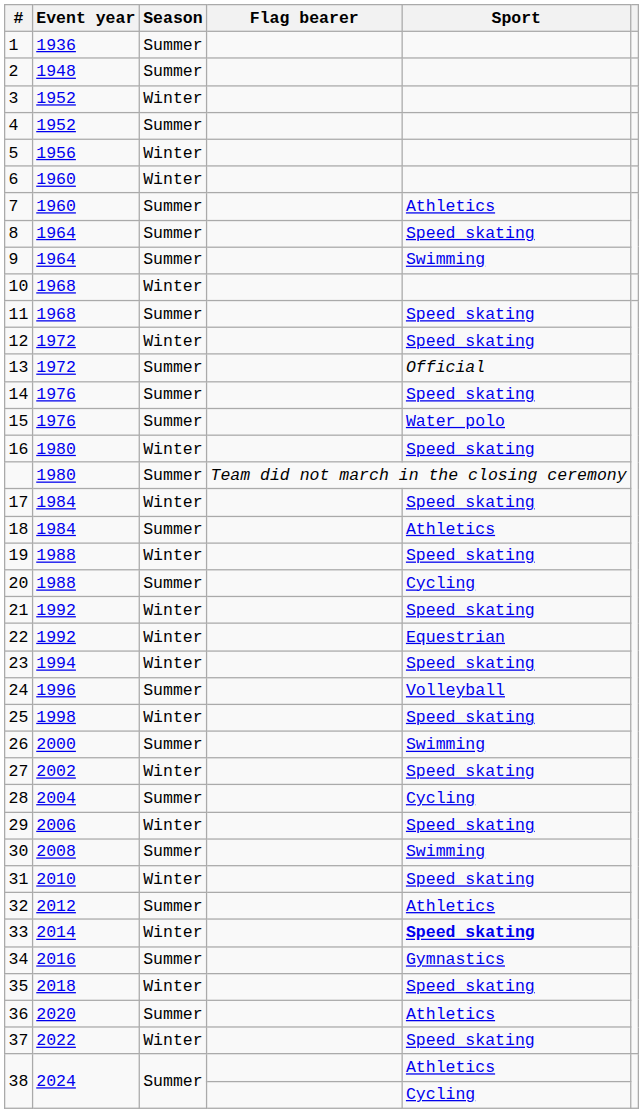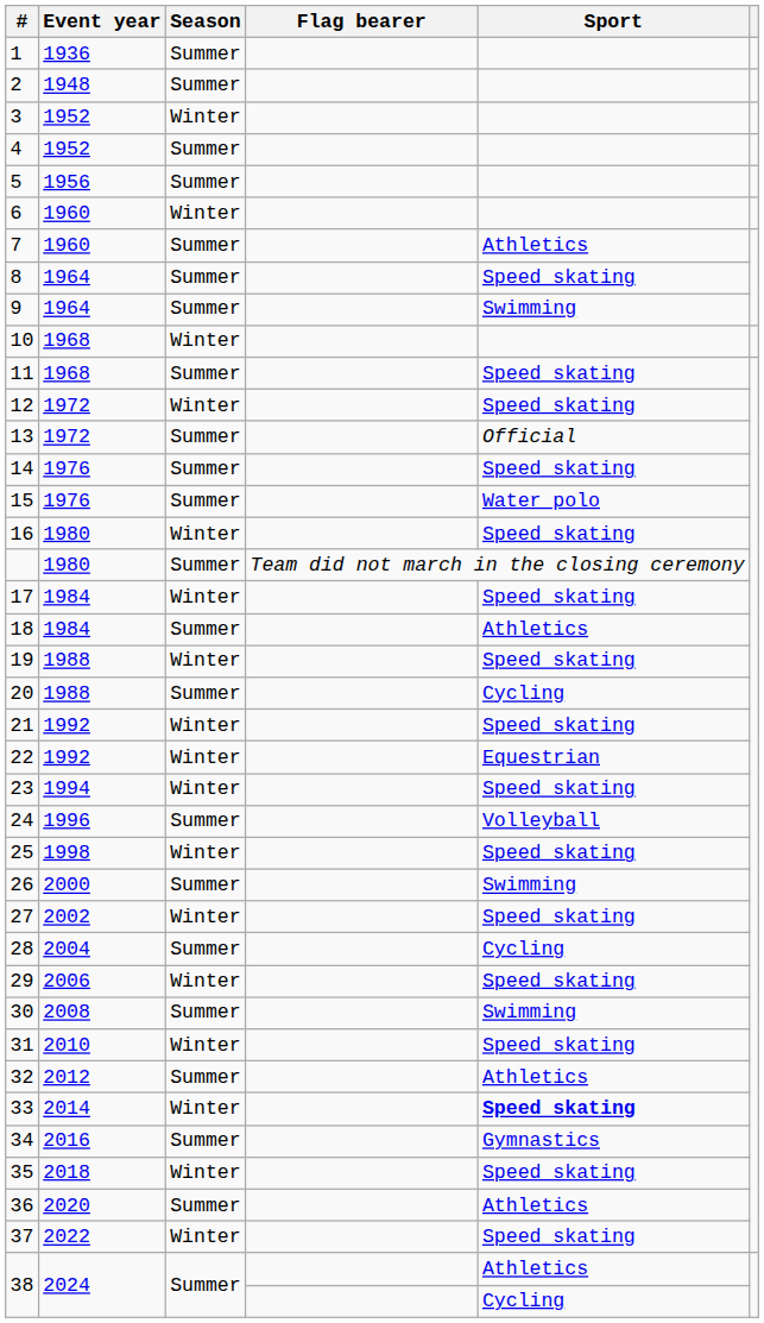5 | Season: Winter -> Summer
